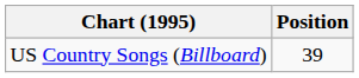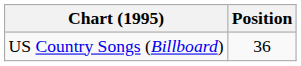US Country Songs (Billboard) | Position: 39 -> 36
